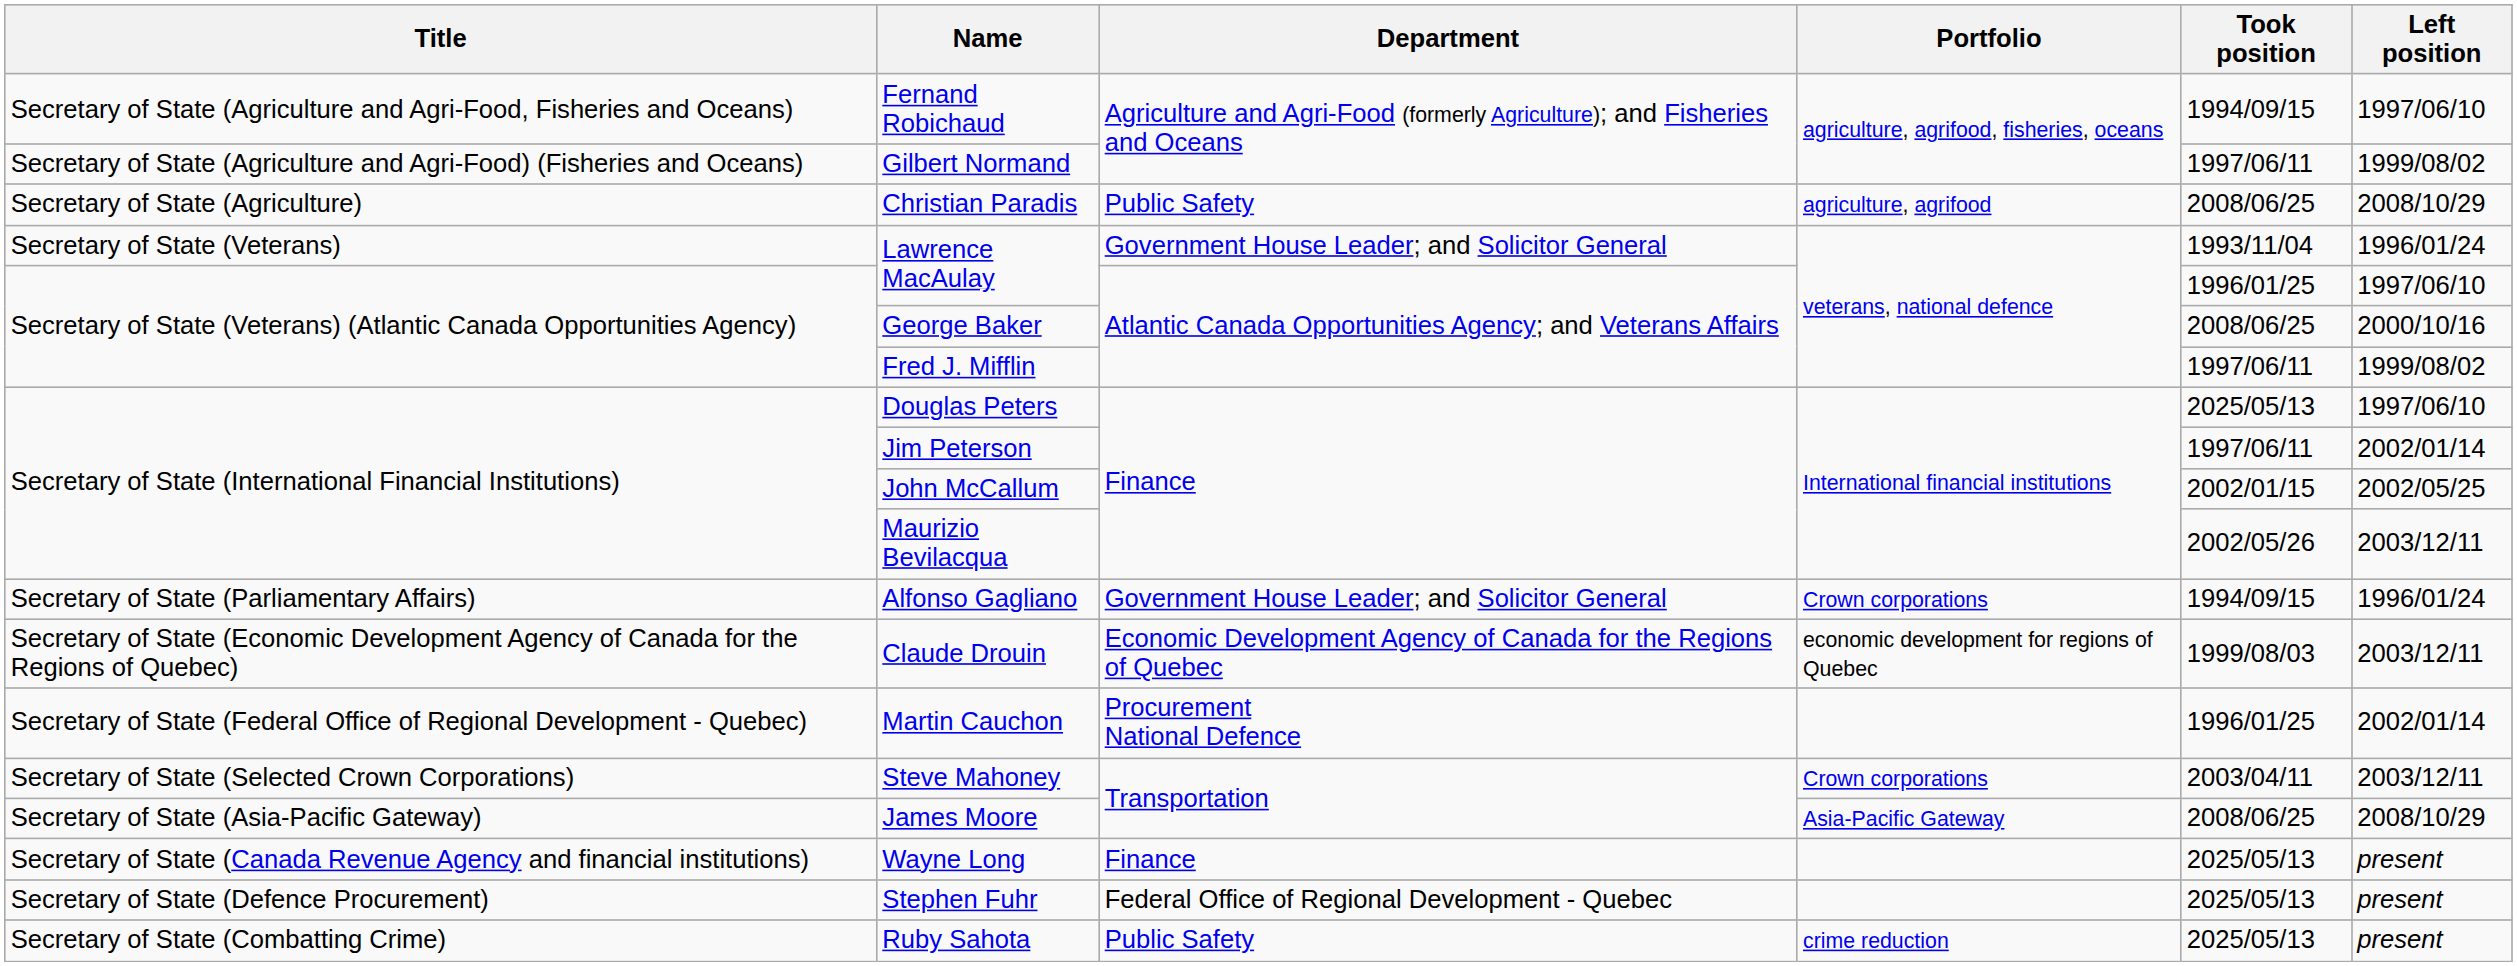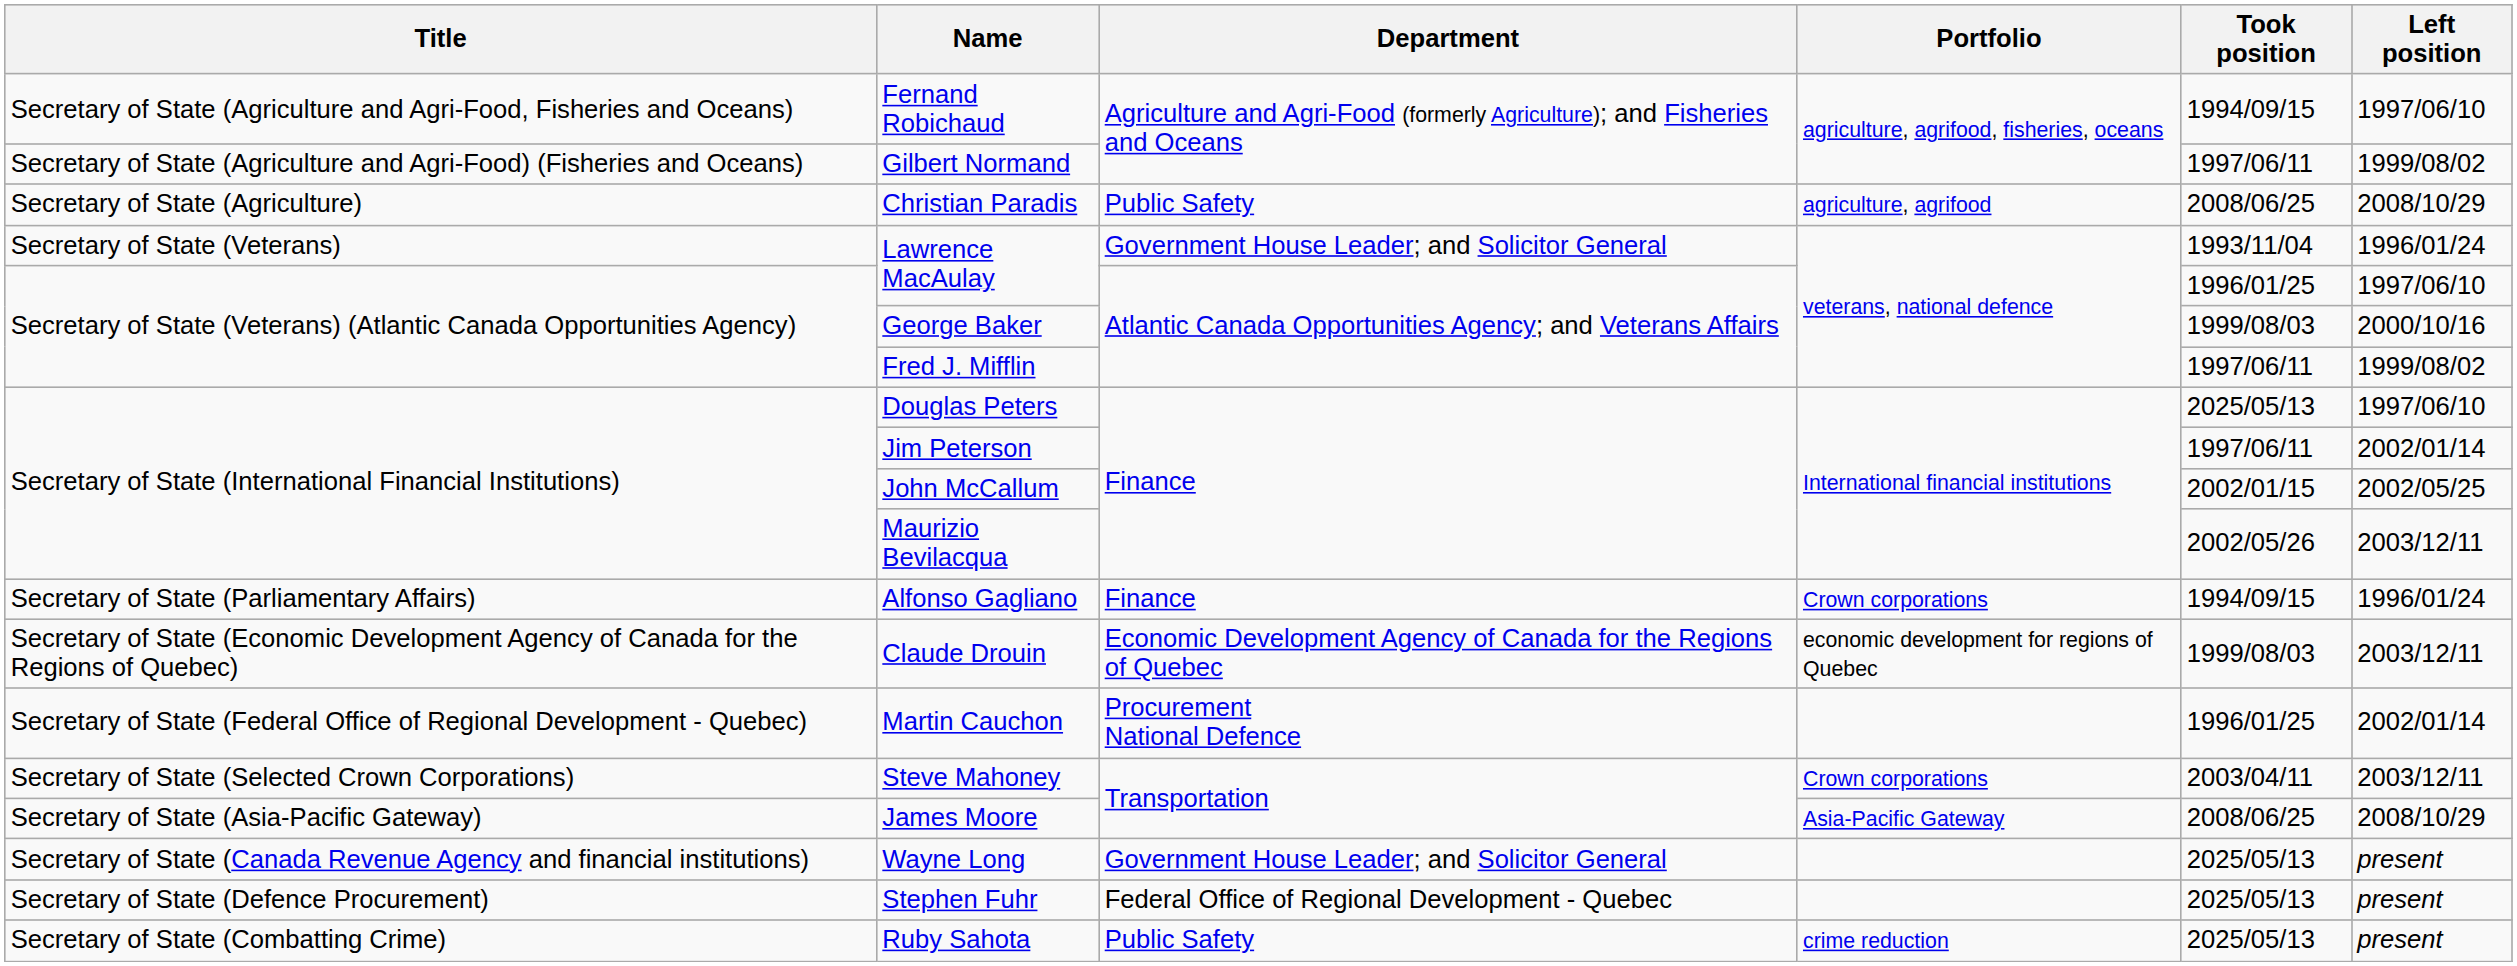George Baker | Took position: 2008/06/25 -> 1999/08/03
Alfonso Gagliano | Department: Government House Leader; and Solicitor General -> Finance
Wayne Long | Department: Finance -> Government House Leader; and Solicitor General
